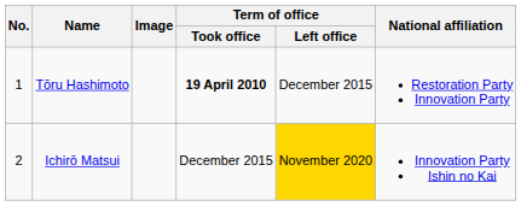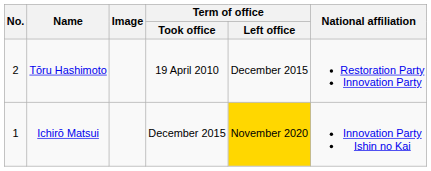Tōru Hashimoto | No.: 1 -> 2
Tōru Hashimoto | Term of office / Took office: bold -> normal
Ichirō Matsui | No.: 2 -> 1
